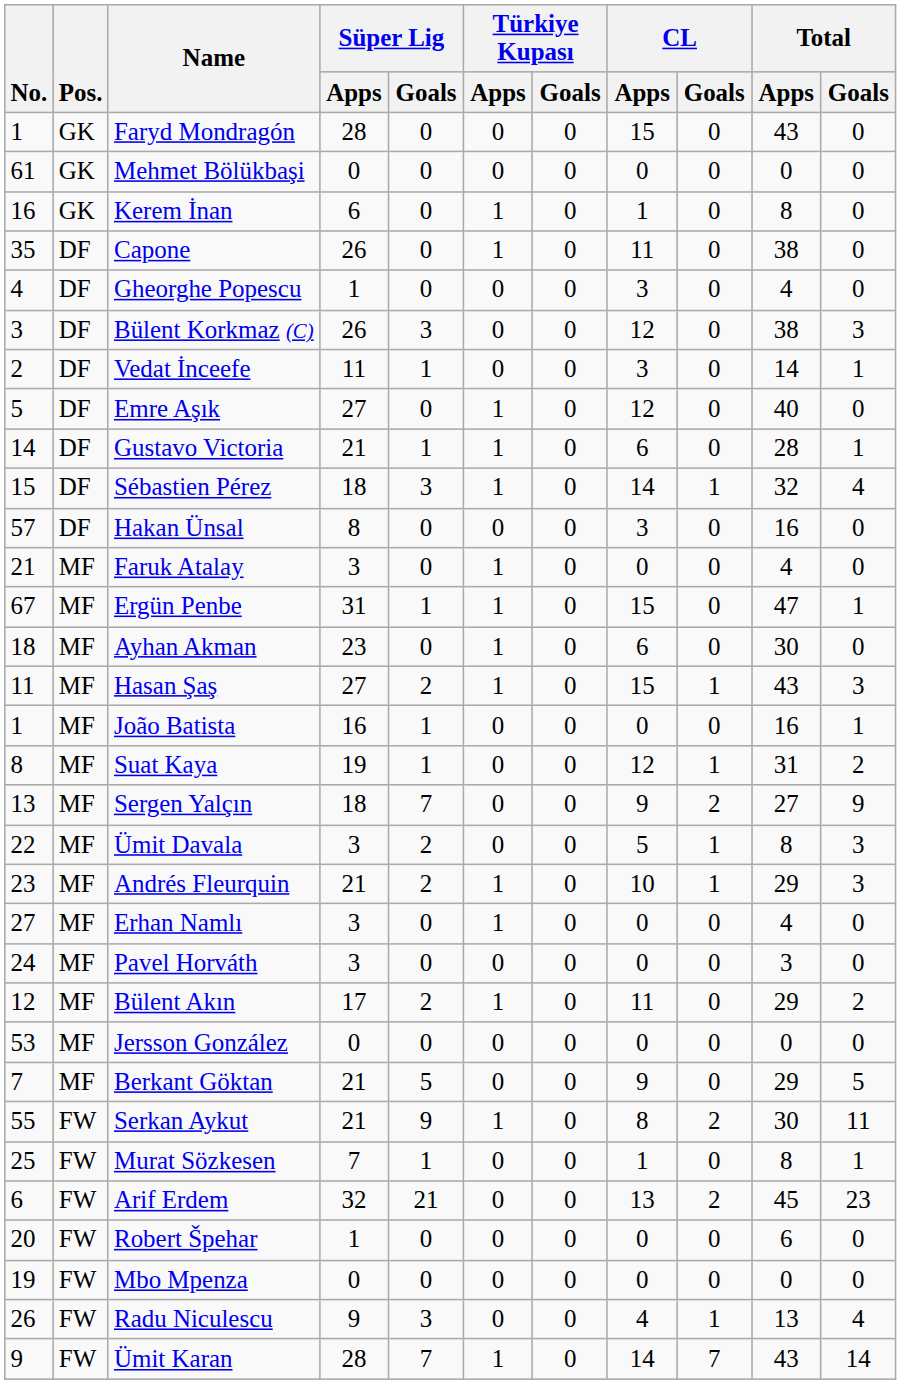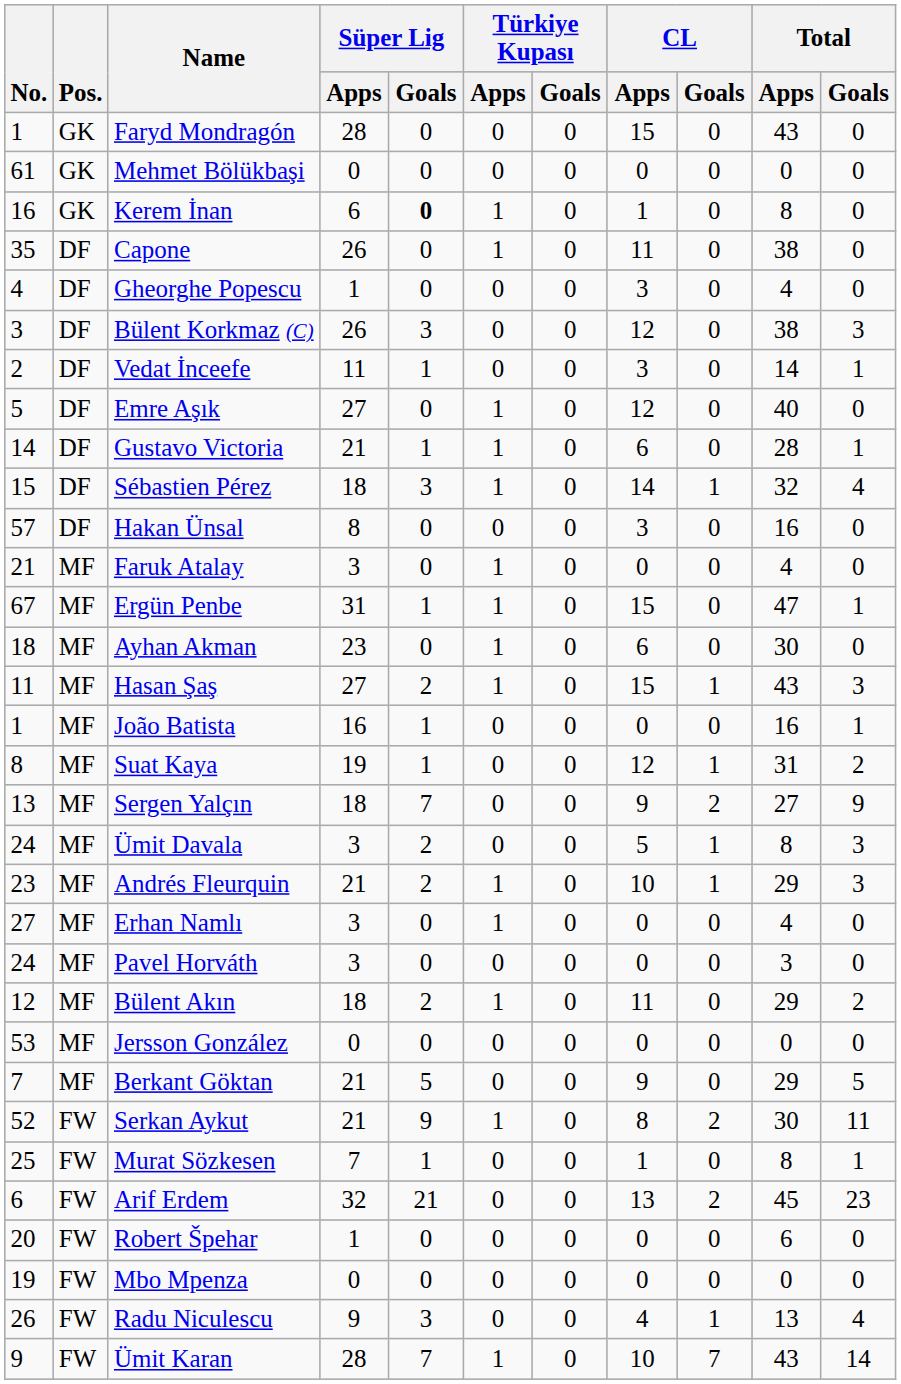Kerem İnan | Süper Lig / Goals: normal -> bold
Ümit Davala | No.: 22 -> 24
Bülent Akın | Süper Lig / Apps: 17 -> 18
Serkan Aykut | No.: 55 -> 52
Ümit Karan | CL / Apps: 14 -> 10
